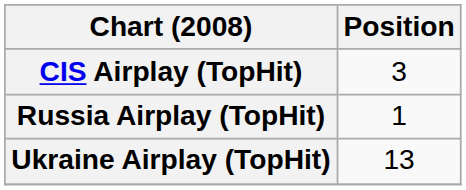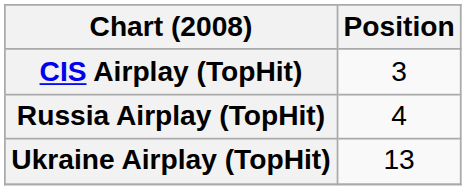Russia Airplay (TopHit) | Position: 1 -> 4
